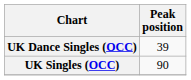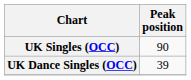rows swapped: UK Singles (OCC) <-> UK Dance Singles (OCC)
